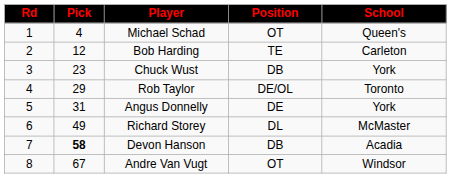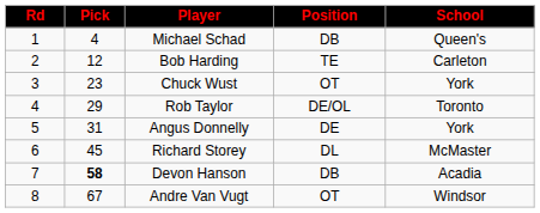Michael Schad | Position: OT -> DB
Chuck Wust | Position: DB -> OT
Richard Storey | Pick: 49 -> 45
